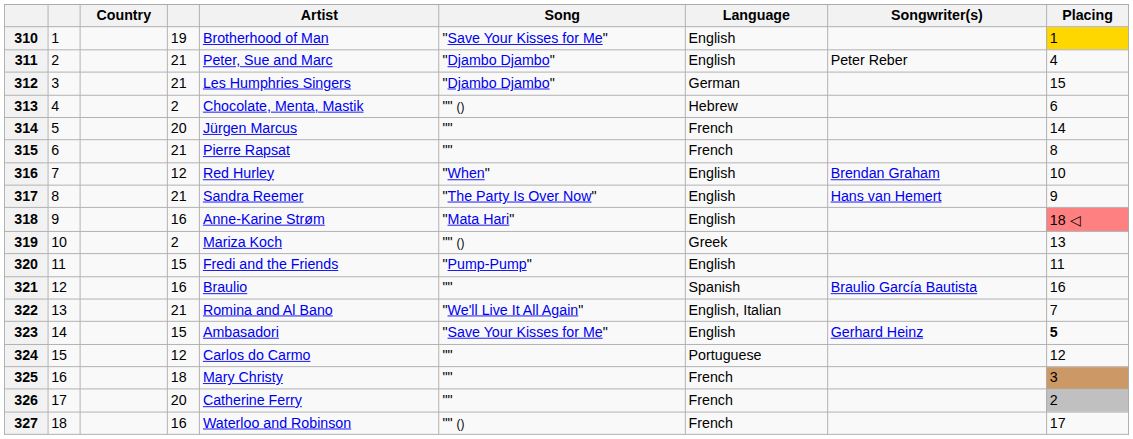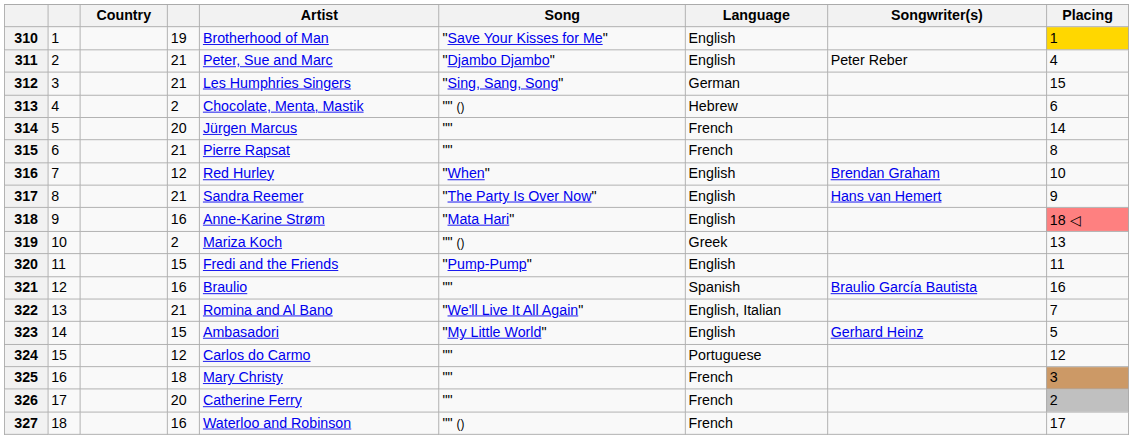312 | Song: "Djambo Djambo" -> "Sing, Sang, Song"
323 | Song: "Save Your Kisses for Me" -> "My Little World"
323 | Placing: bold -> normal
